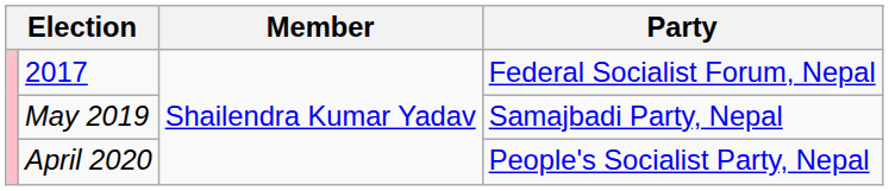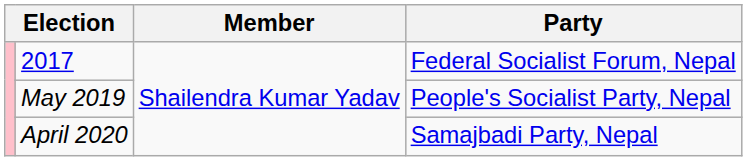May 2019 | Party: Samajbadi Party, Nepal -> People's Socialist Party, Nepal
April 2020 | Party: People's Socialist Party, Nepal -> Samajbadi Party, Nepal
